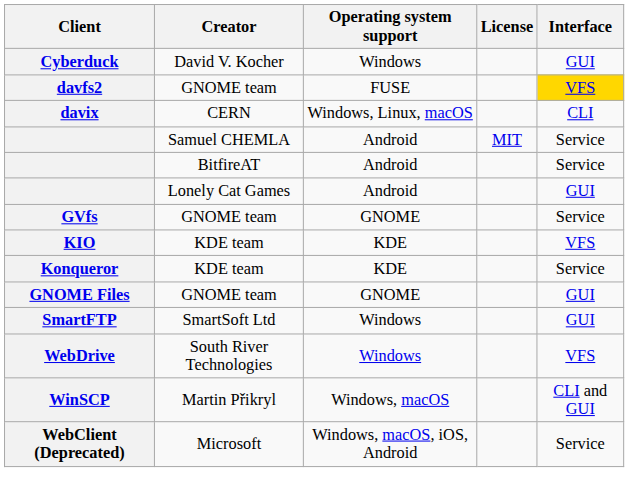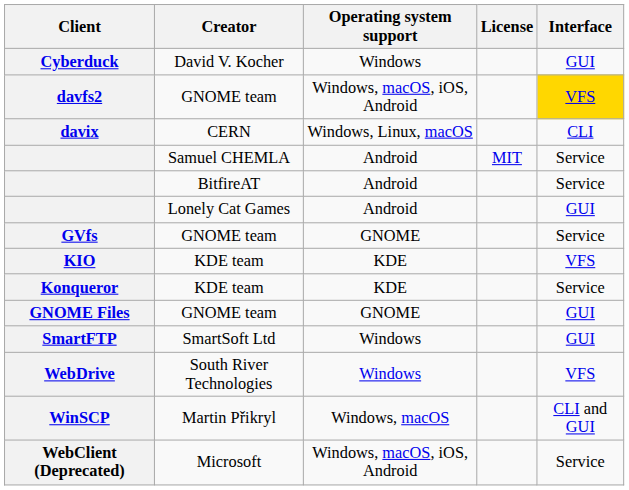davfs2 | Operating system support: FUSE -> Windows, macOS, iOS, Android
